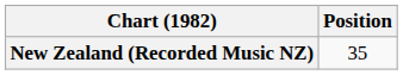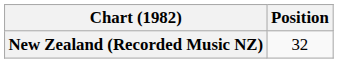New Zealand (Recorded Music NZ) | Position: 35 -> 32
